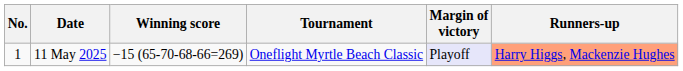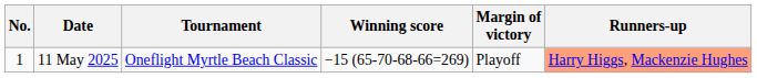columns swapped: Tournament <-> Winning score
11 May 2025 | Margin of victory: lavender background -> no background
